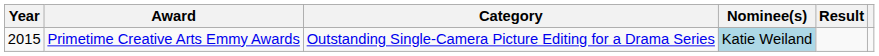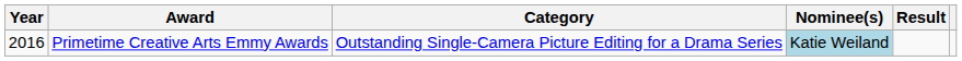Primetime Creative Arts Emmy Awards | Year: 2015 -> 2016
